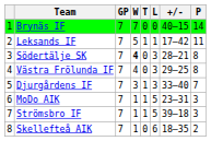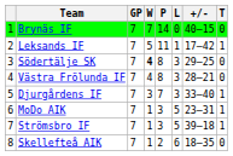columns swapped: T <-> P
Södertälje SK | +/-: 28–21 -> 29–25
Västra Frölunda IF | +/-: 29–25 -> 28–21
